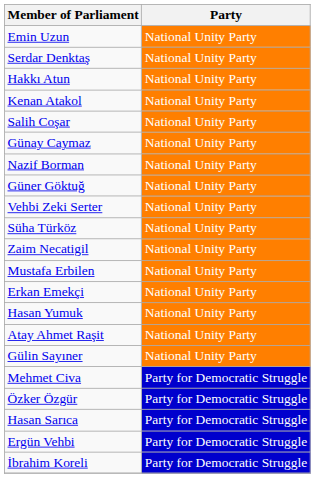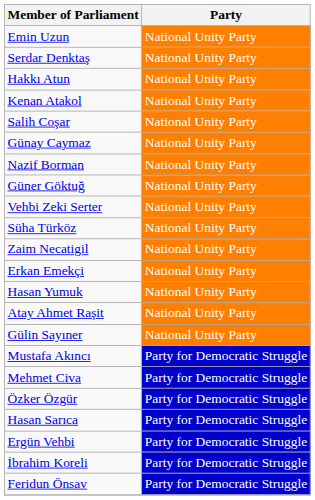- row: Mustafa Erbilen | National Unity Party
+ row: Mustafa Akıncı | Party for Democratic Struggle
+ row: Feridun Önsav | Party for Democratic Struggle
